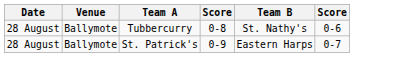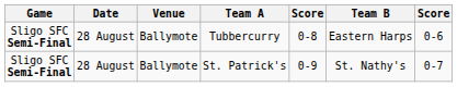+ column: Game | Sligo SFC Semi-Final | Sligo SFC Semi-Final
Tubbercurry | Team B: St. Nathy's -> Eastern Harps
St. Patrick's | Team B: Eastern Harps -> St. Nathy's
